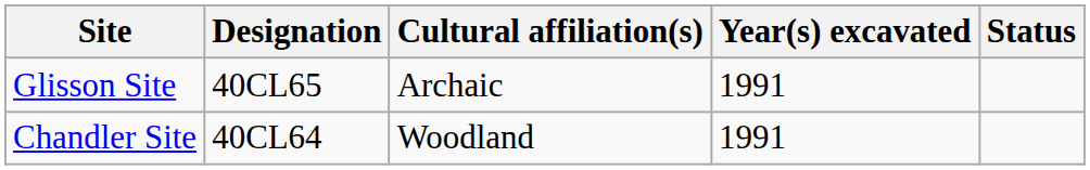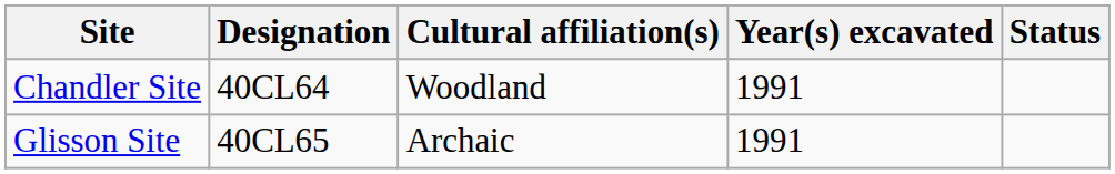rows swapped: Chandler Site <-> Glisson Site
